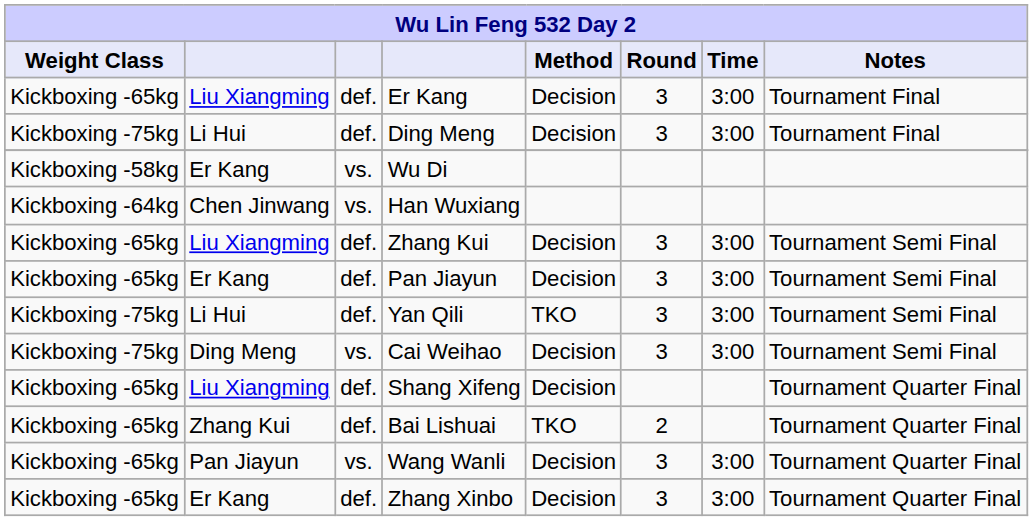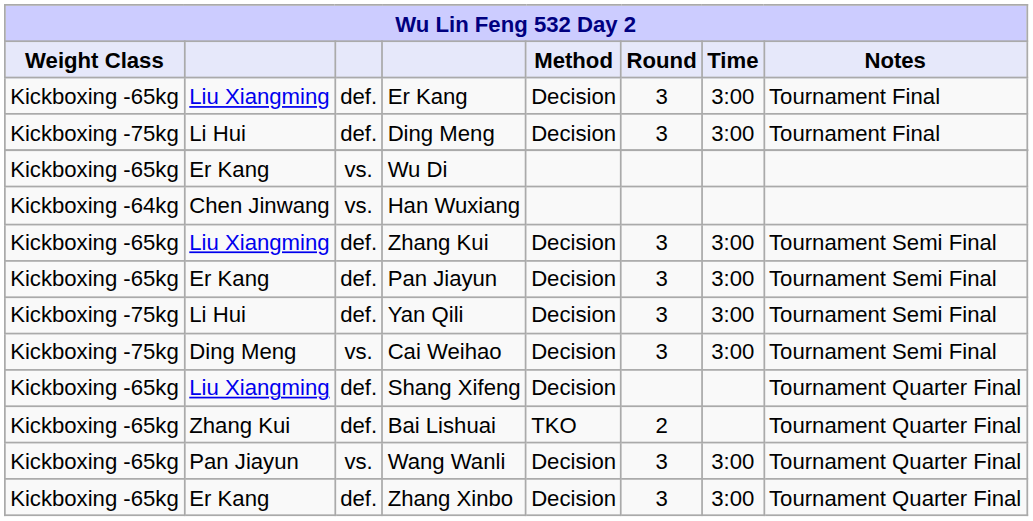Wu Di | Weight Class: Kickboxing -58kg -> Kickboxing -65kg
Yan Qili | Method: TKO -> Decision
